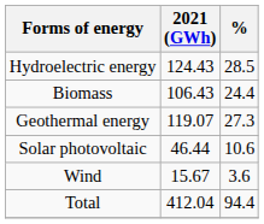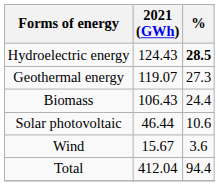Hydroelectric energy | %: normal -> bold
rows swapped: Geothermal energy <-> Biomass
